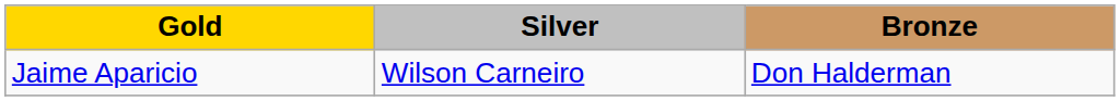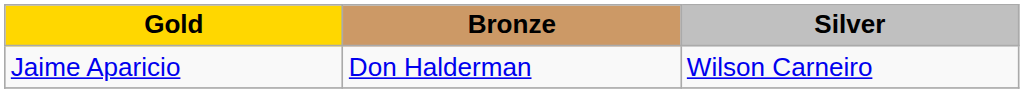columns swapped: Silver <-> Bronze
